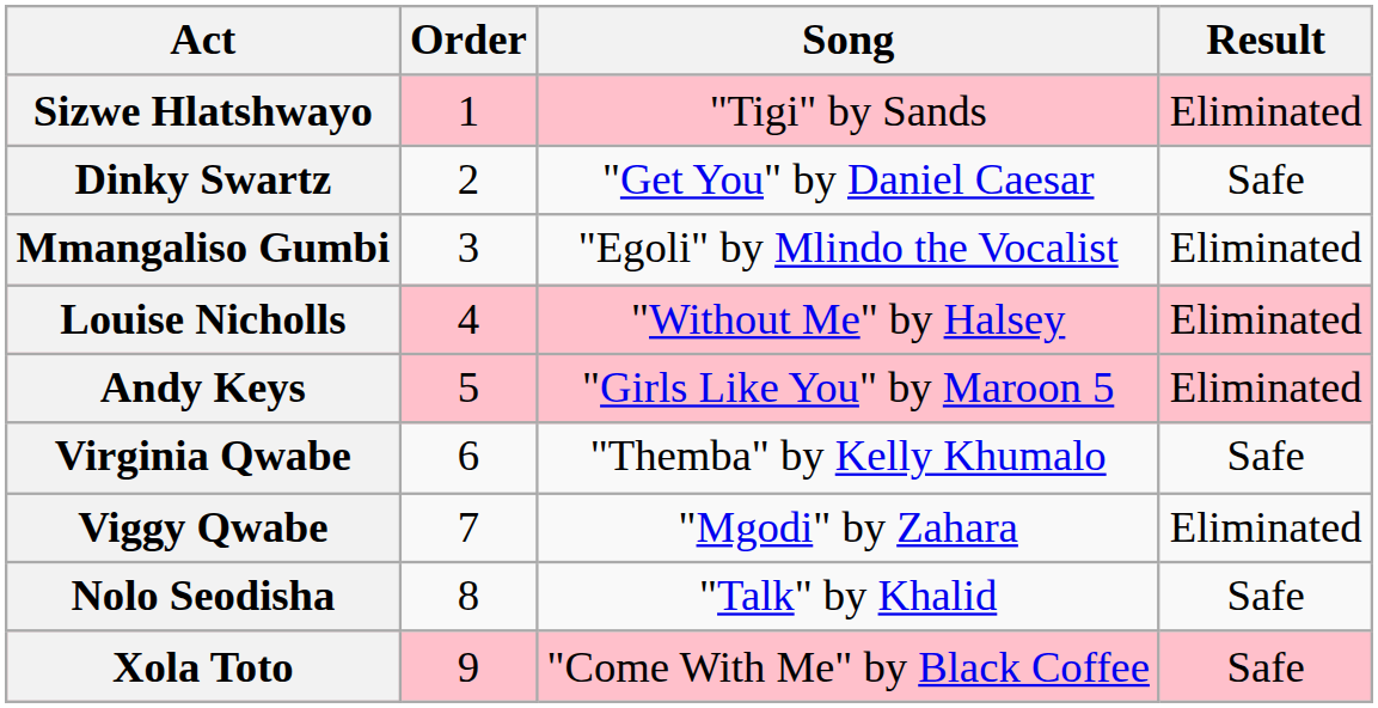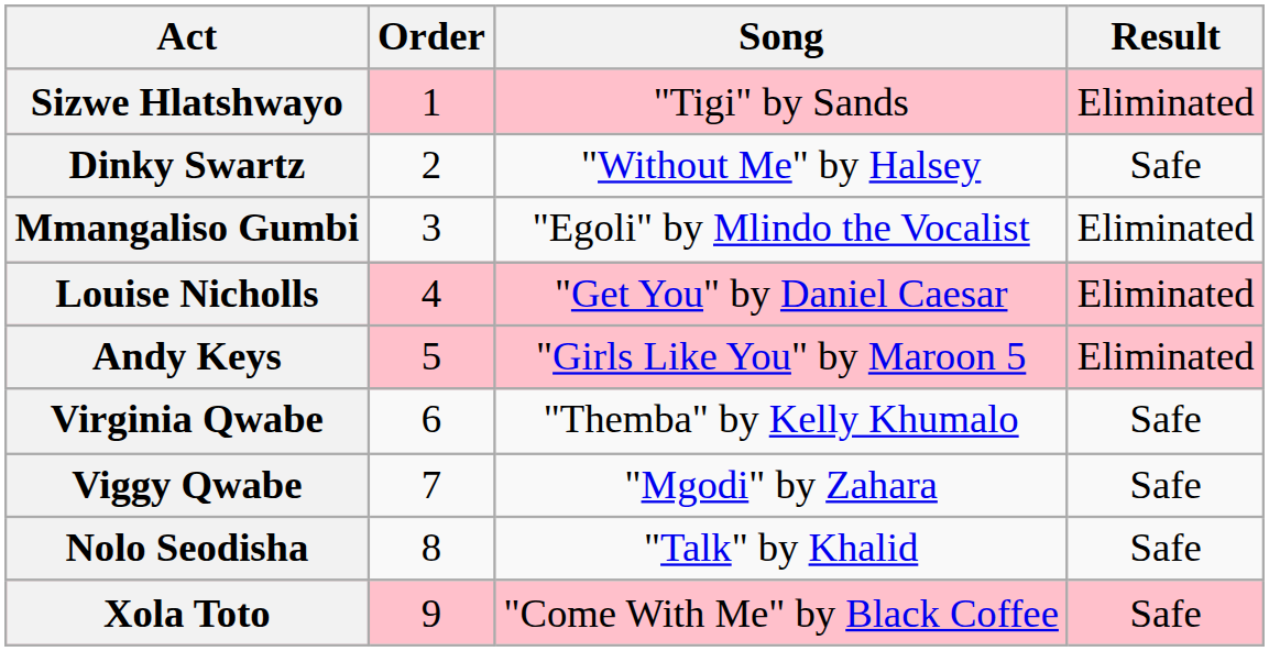Dinky Swartz | Song: "Get You" by Daniel Caesar -> "Without Me" by Halsey
Louise Nicholls | Song: "Without Me" by Halsey -> "Get You" by Daniel Caesar
Viggy Qwabe | Result: Eliminated -> Safe
